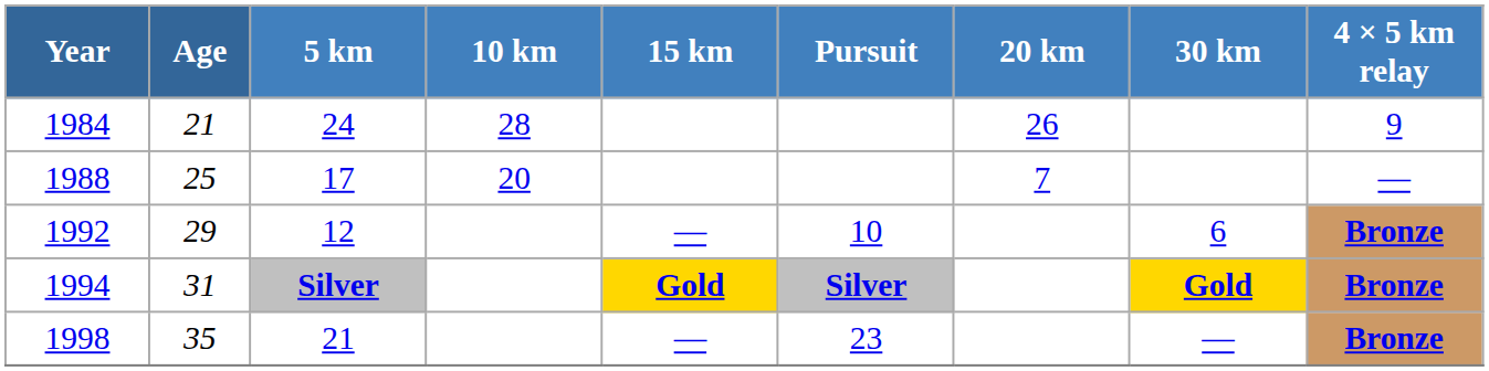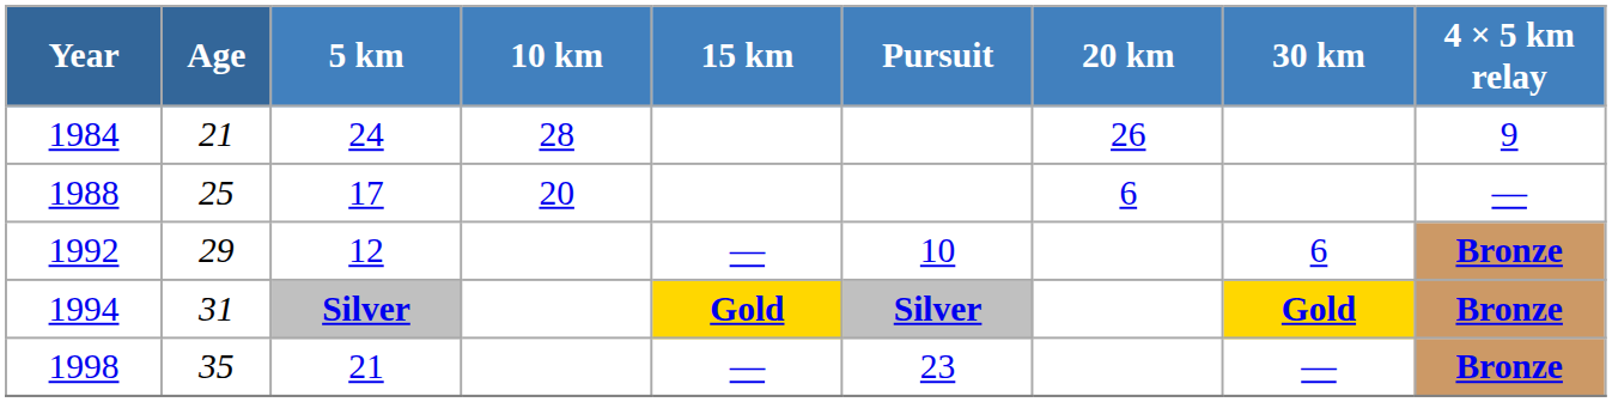1988 | 20 km: 7 -> 6
